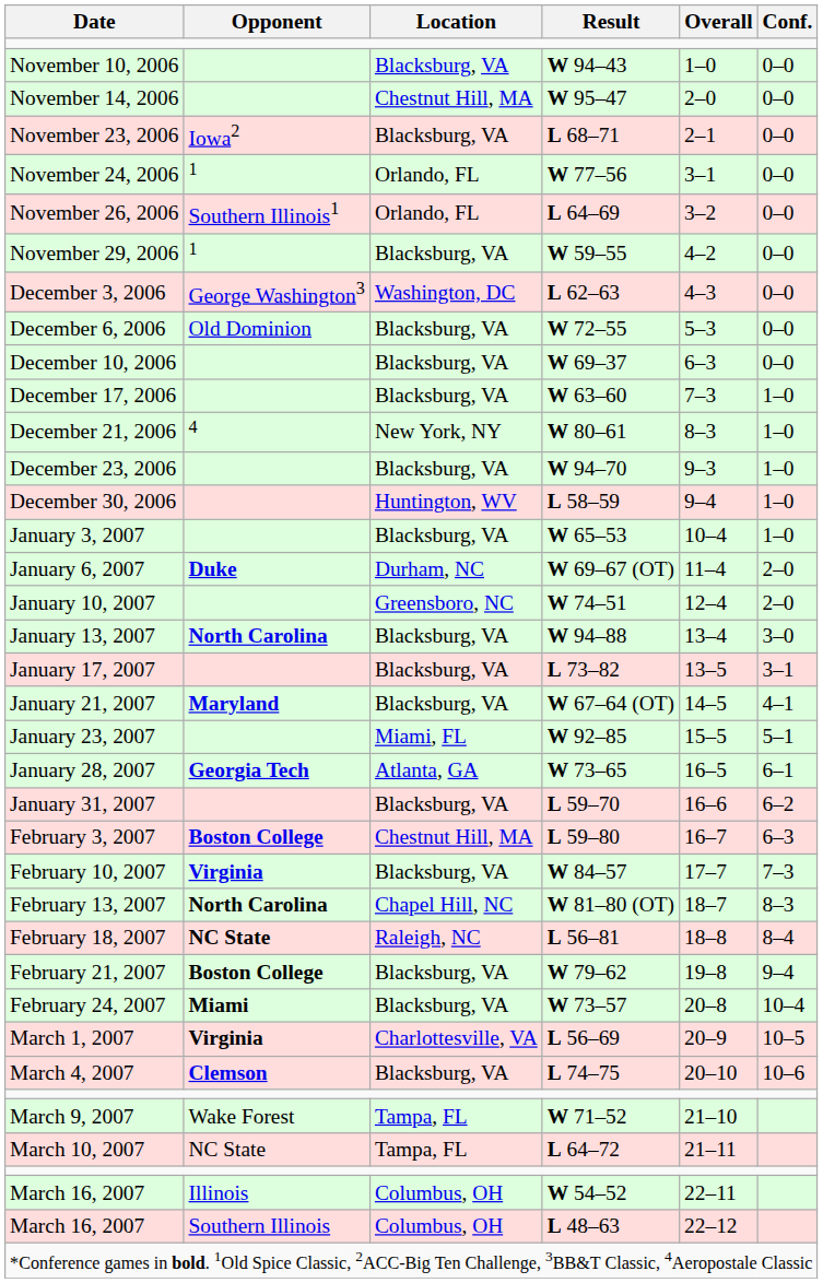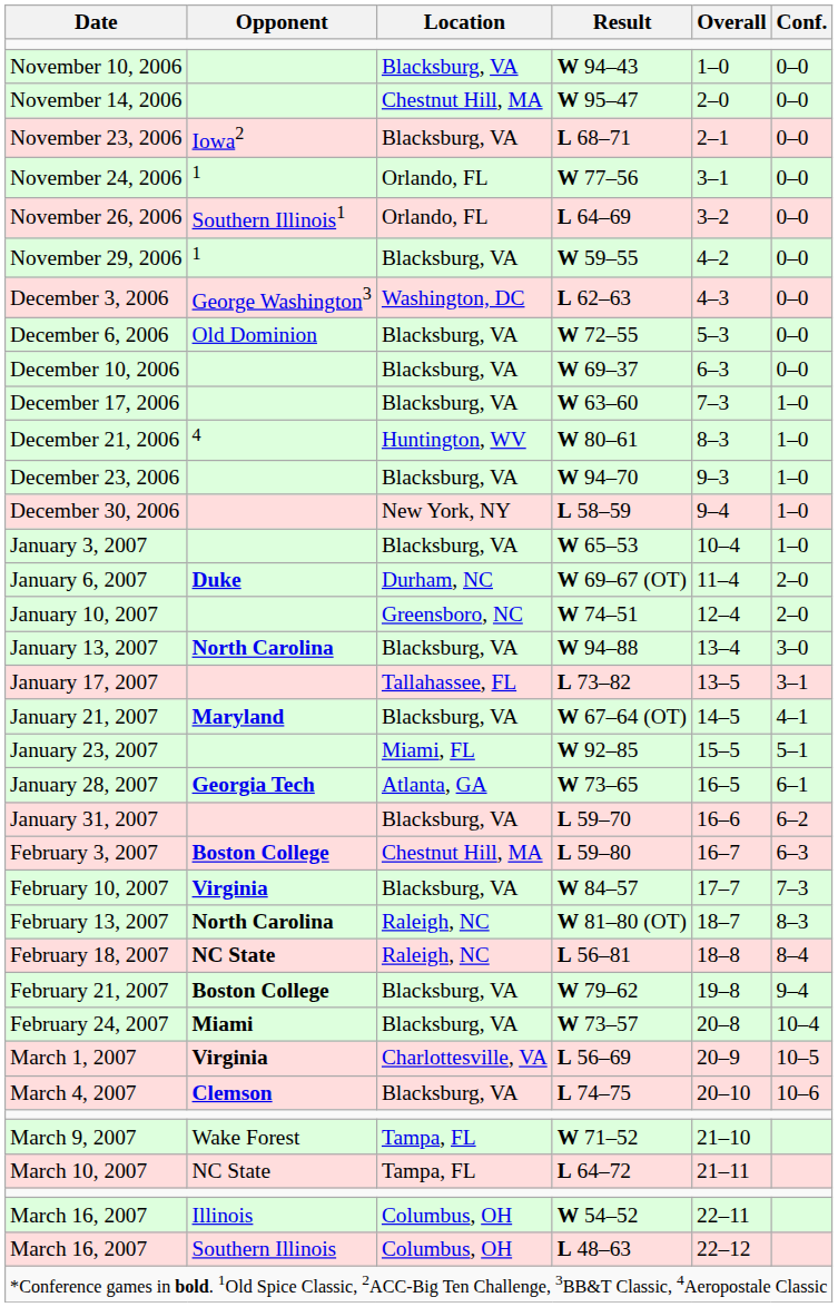December 21, 2006 | Location: New York, NY -> Huntington, WV
December 30, 2006 | Location: Huntington, WV -> New York, NY
January 17, 2007 | Location: Blacksburg, VA -> Tallahassee, FL
February 13, 2007 | Location: Chapel Hill, NC -> Raleigh, NC
